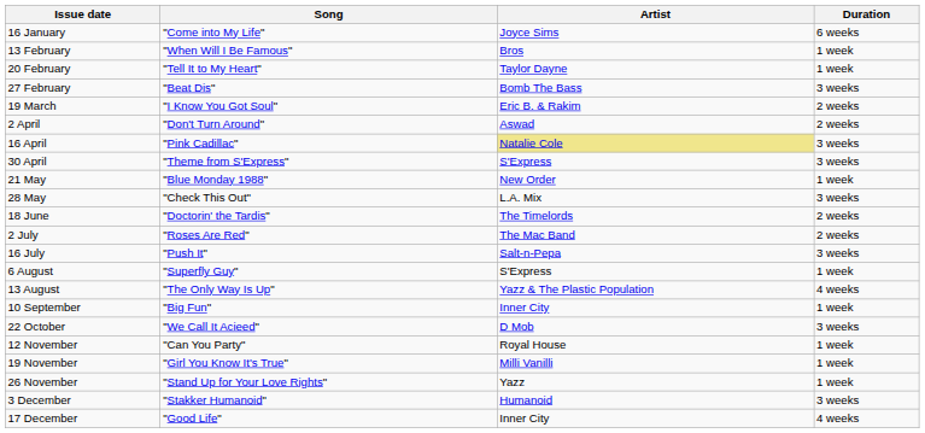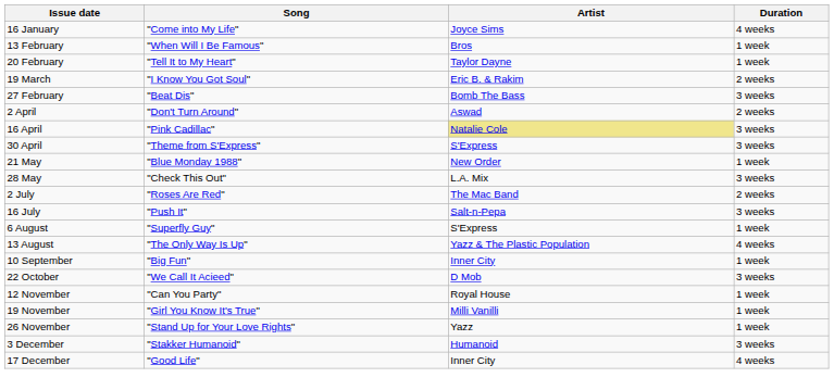16 January | Duration: 6 weeks -> 4 weeks
rows swapped: 27 February <-> 19 March
- row: 18 June | "Doctorin' the Tardis" | The Timelords | 2 weeks
